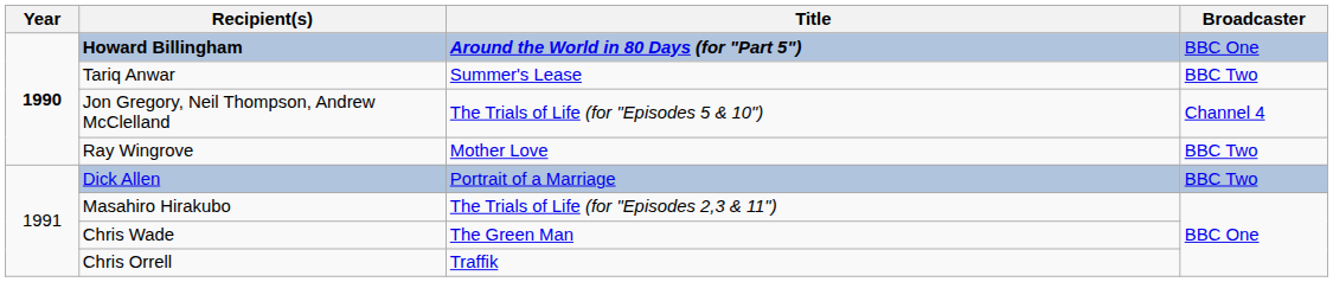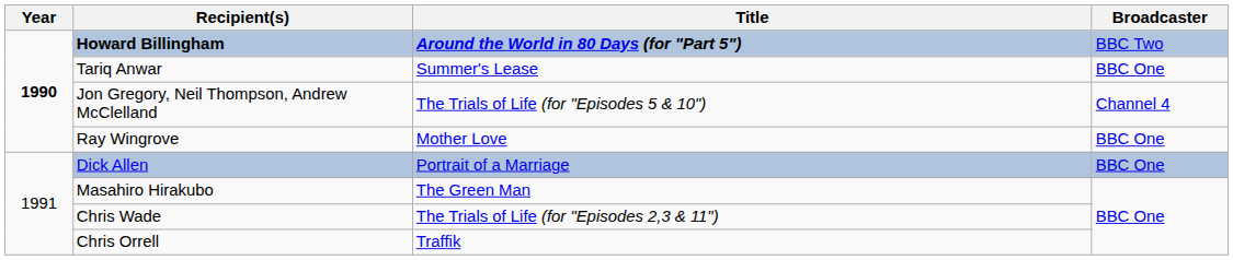Howard Billingham | Broadcaster: BBC One -> BBC Two
Tariq Anwar | Broadcaster: BBC Two -> BBC One
Ray Wingrove | Broadcaster: BBC Two -> BBC One
Dick Allen | Broadcaster: BBC Two -> BBC One
Masahiro Hirakubo | Title: The Trials of Life (for "Episodes 2,3 & 11") -> The Green Man
Chris Wade | Title: The Green Man -> The Trials of Life (for "Episodes 2,3 & 11")
